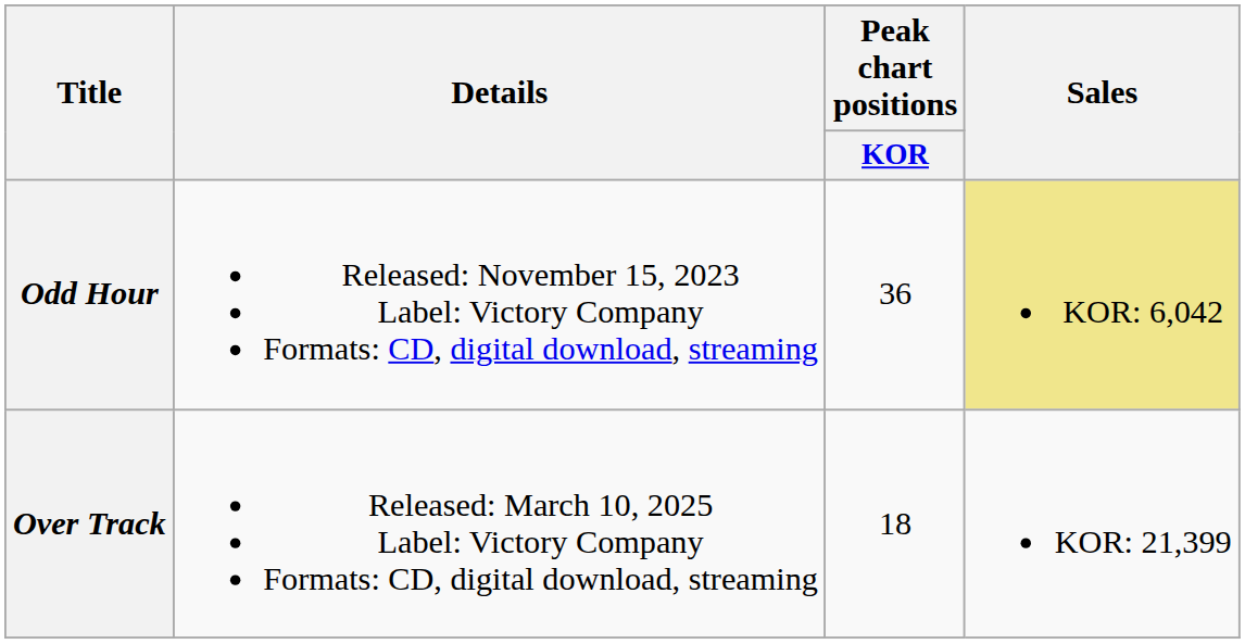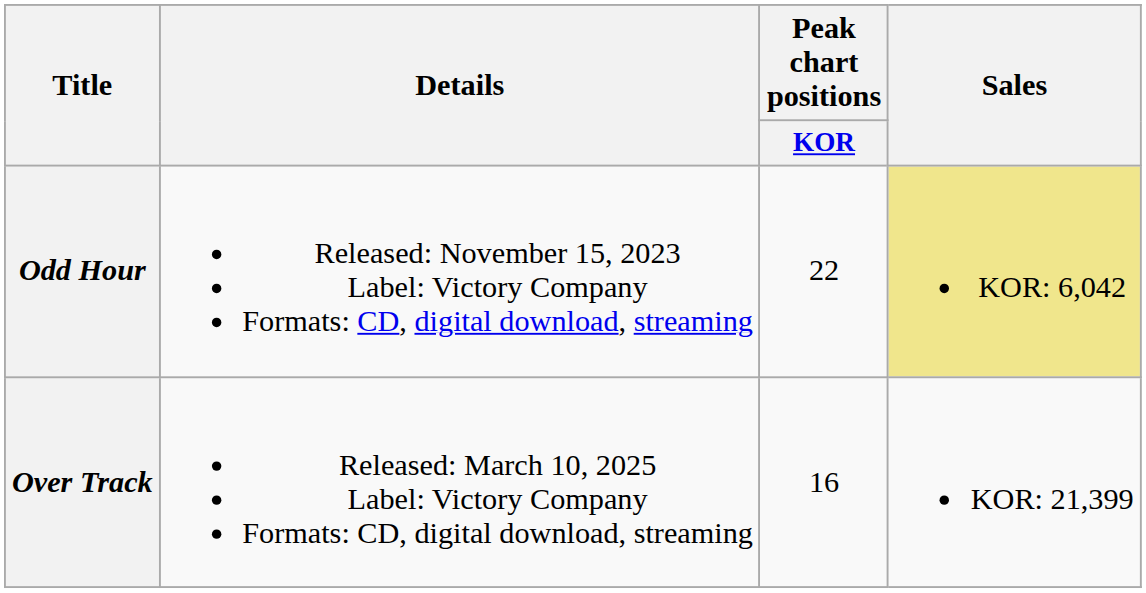Odd Hour | Peak chart positions / KOR: 36 -> 22
Over Track | Peak chart positions / KOR: 18 -> 16
